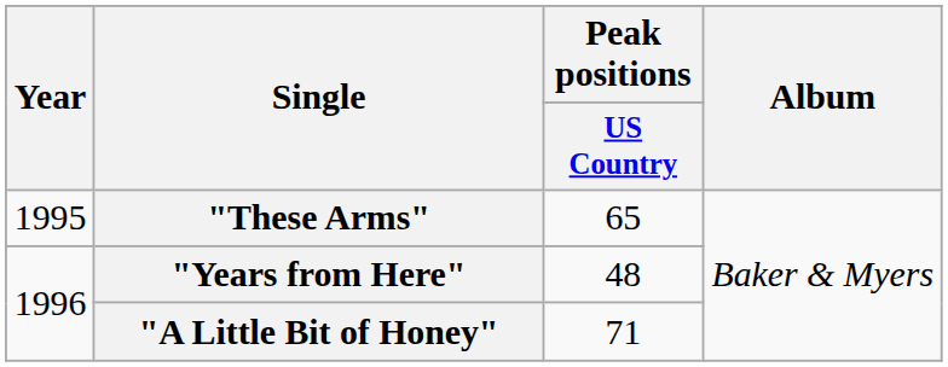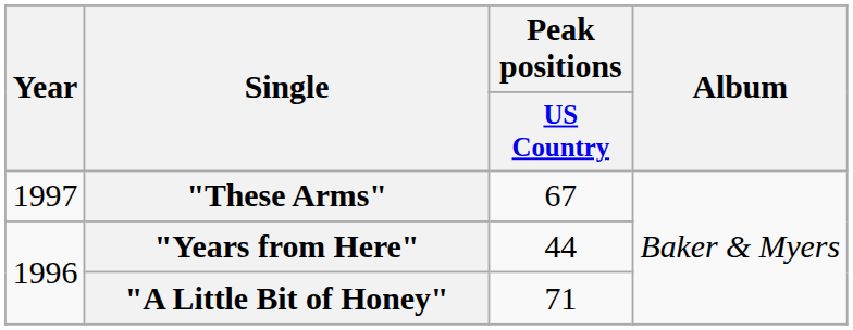"These Arms" | Year: 1995 -> 1997
"These Arms" | Peak positions / US Country: 65 -> 67
"Years from Here" | Peak positions / US Country: 48 -> 44
